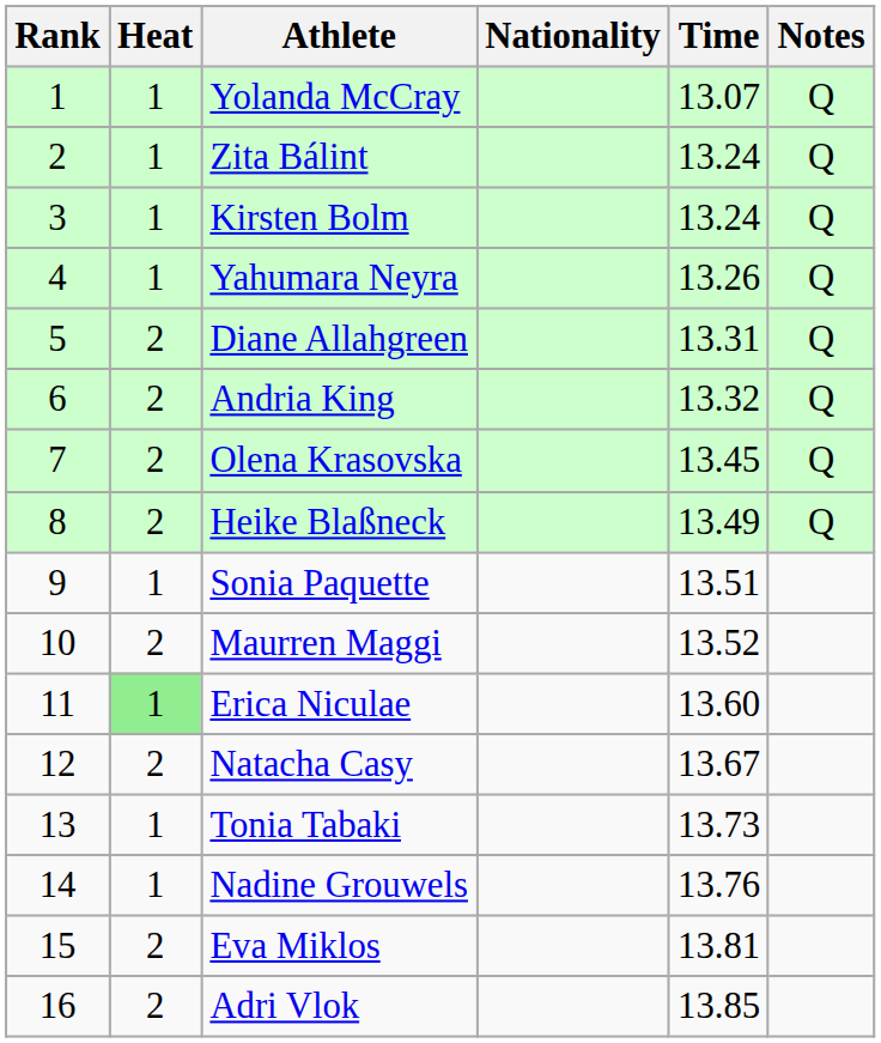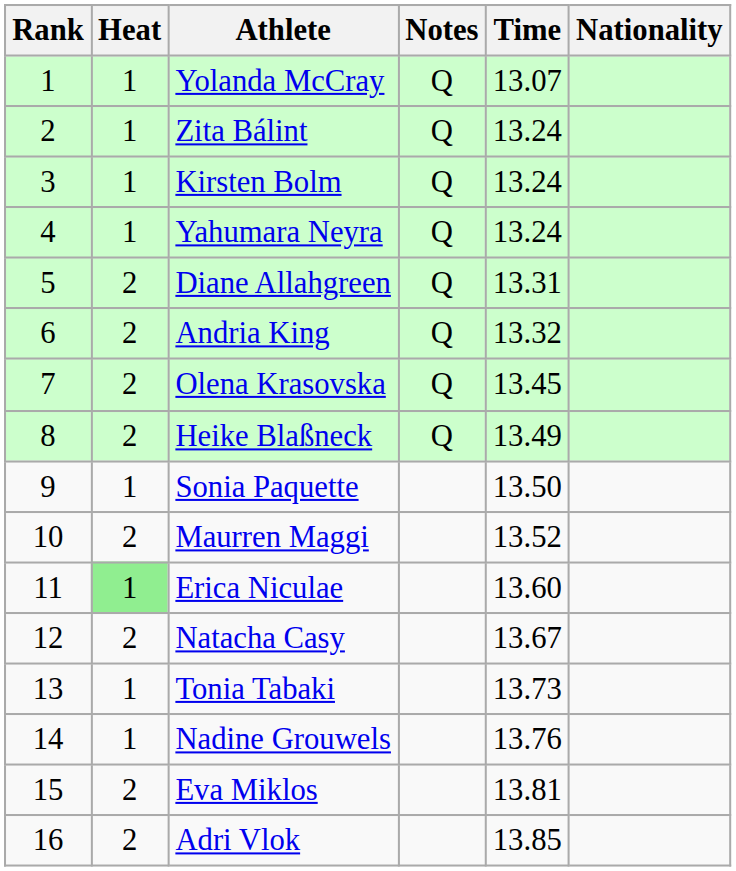columns swapped: Nationality <-> Notes
Yahumara Neyra | Time: 13.26 -> 13.24
Sonia Paquette | Time: 13.51 -> 13.50
